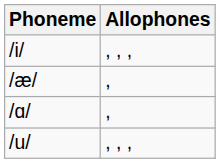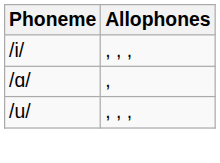- row: /æ/ | ,
